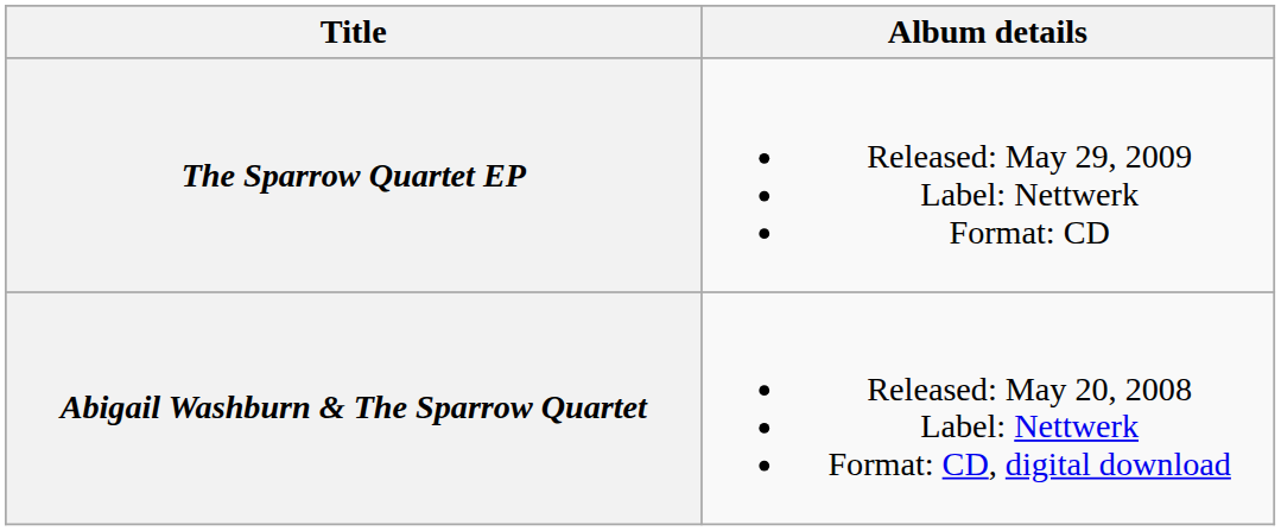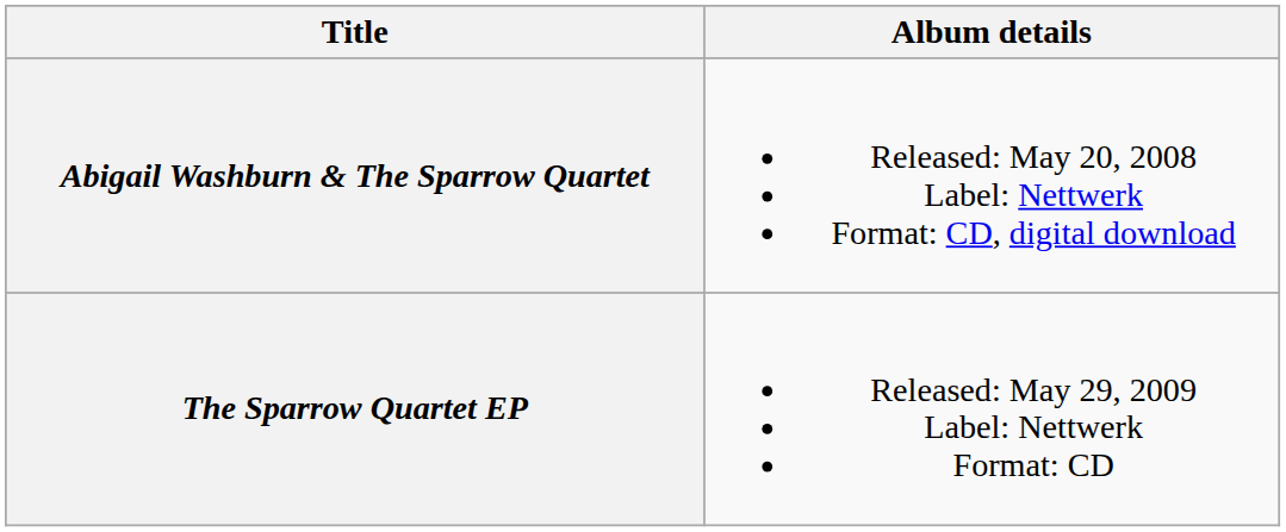rows swapped: Abigail Washburn & The Sparrow Quartet <-> The Sparrow Quartet EP
